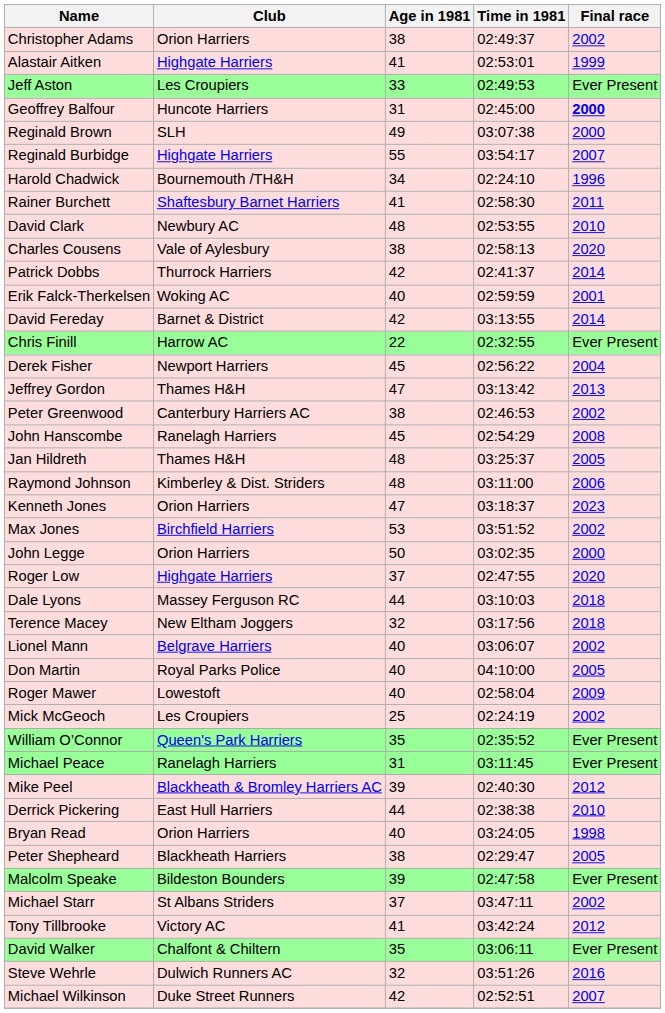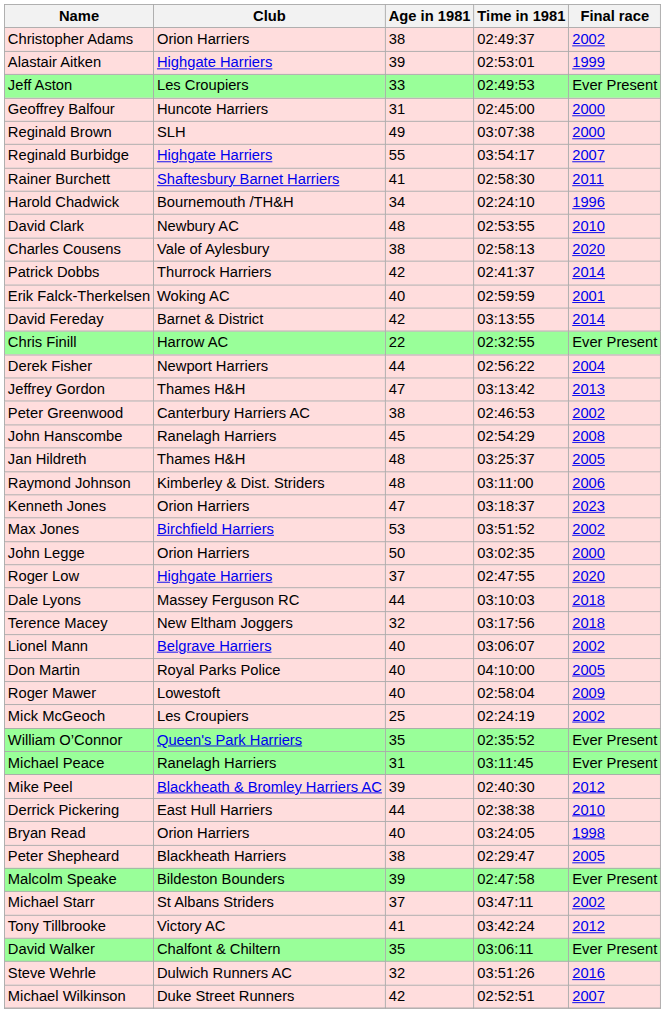Alastair Aitken | Age in 1981: 41 -> 39
Geoffrey Balfour | Final race: bold -> normal
rows swapped: Rainer Burchett <-> Harold Chadwick
Derek Fisher | Age in 1981: 45 -> 44
